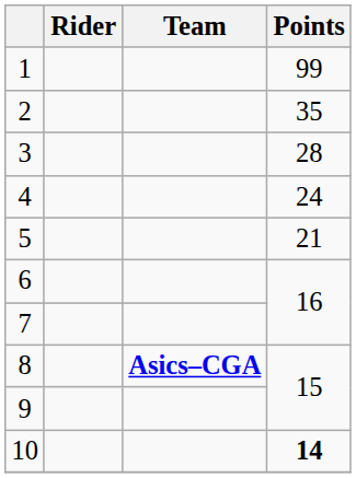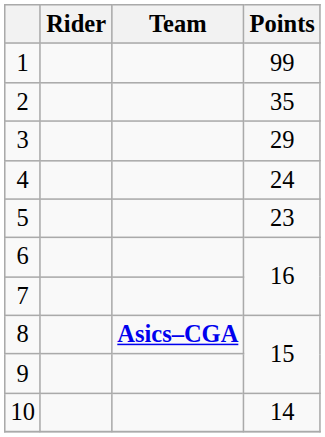3 | Points: 28 -> 29
5 | Points: 21 -> 23
10 | Points: bold -> normal
